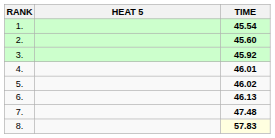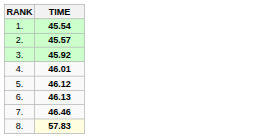- column: HEAT 5
2. | TIME: 45.60 -> 45.57
5. | TIME: 46.02 -> 46.12
7. | TIME: 47.48 -> 46.46
